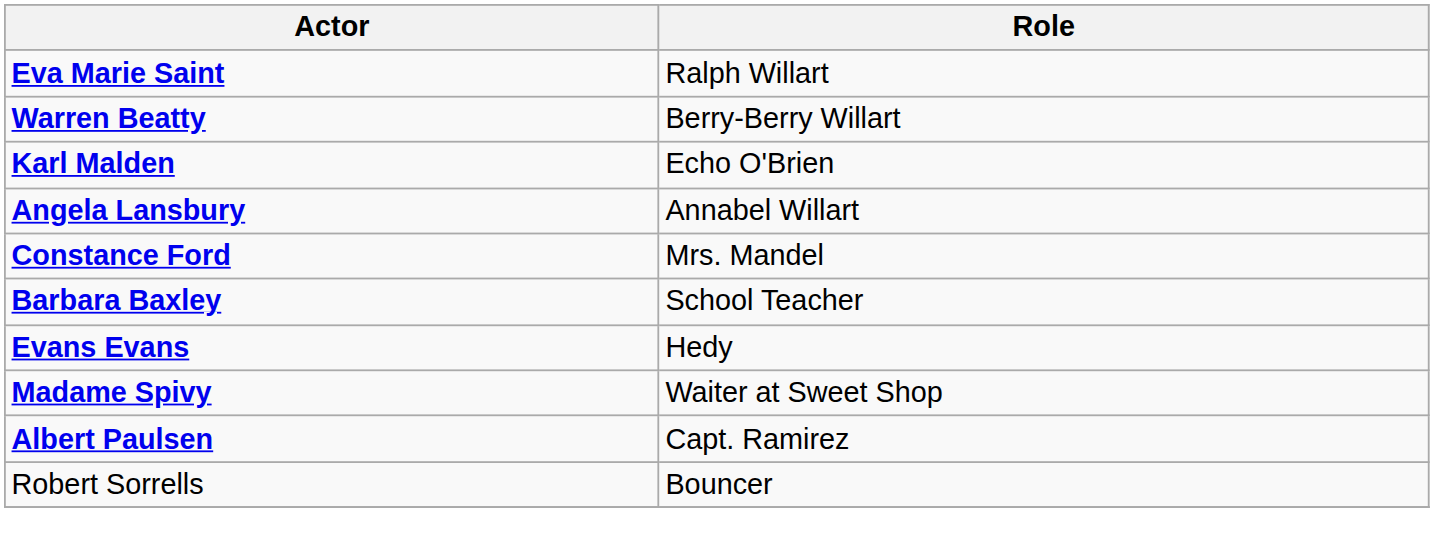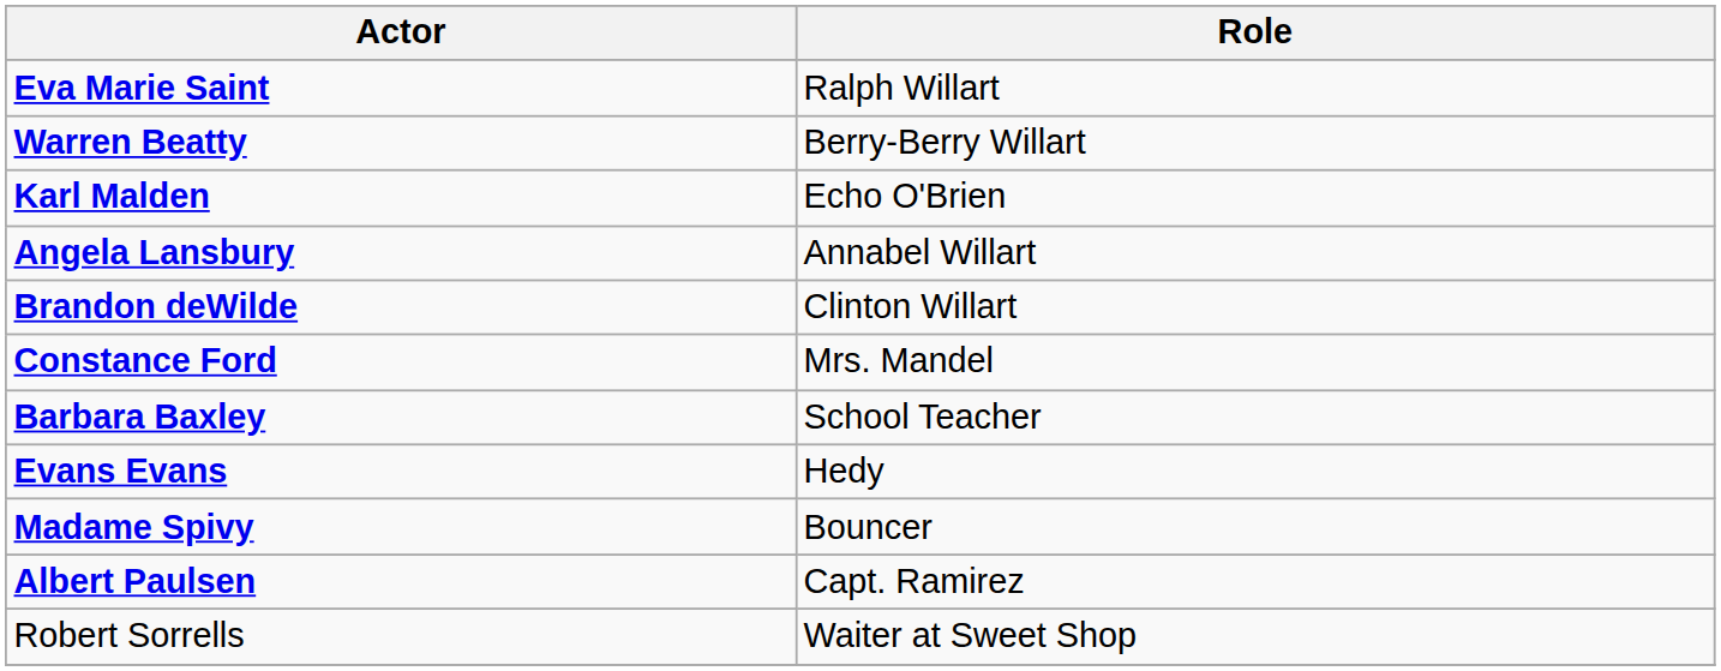+ row: Brandon deWilde | Clinton Willart
Madame Spivy | Role: Waiter at Sweet Shop -> Bouncer
Robert Sorrells | Role: Bouncer -> Waiter at Sweet Shop
